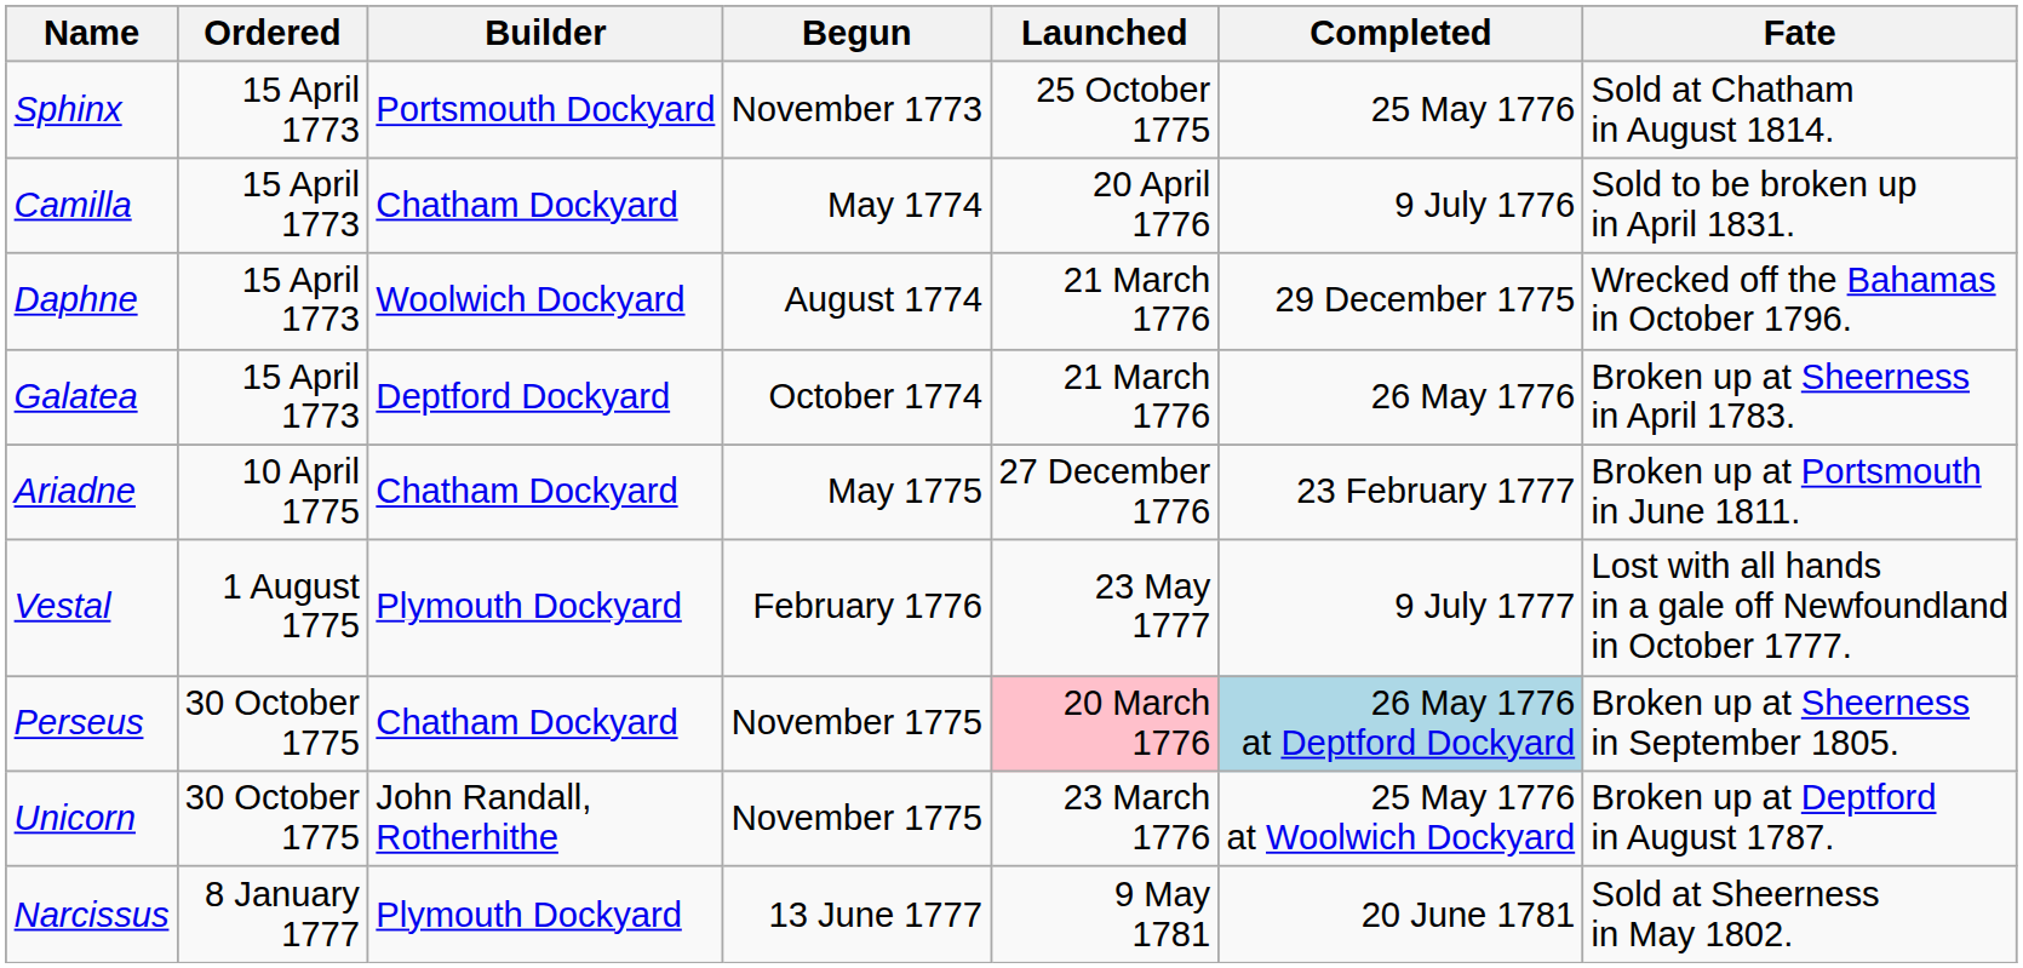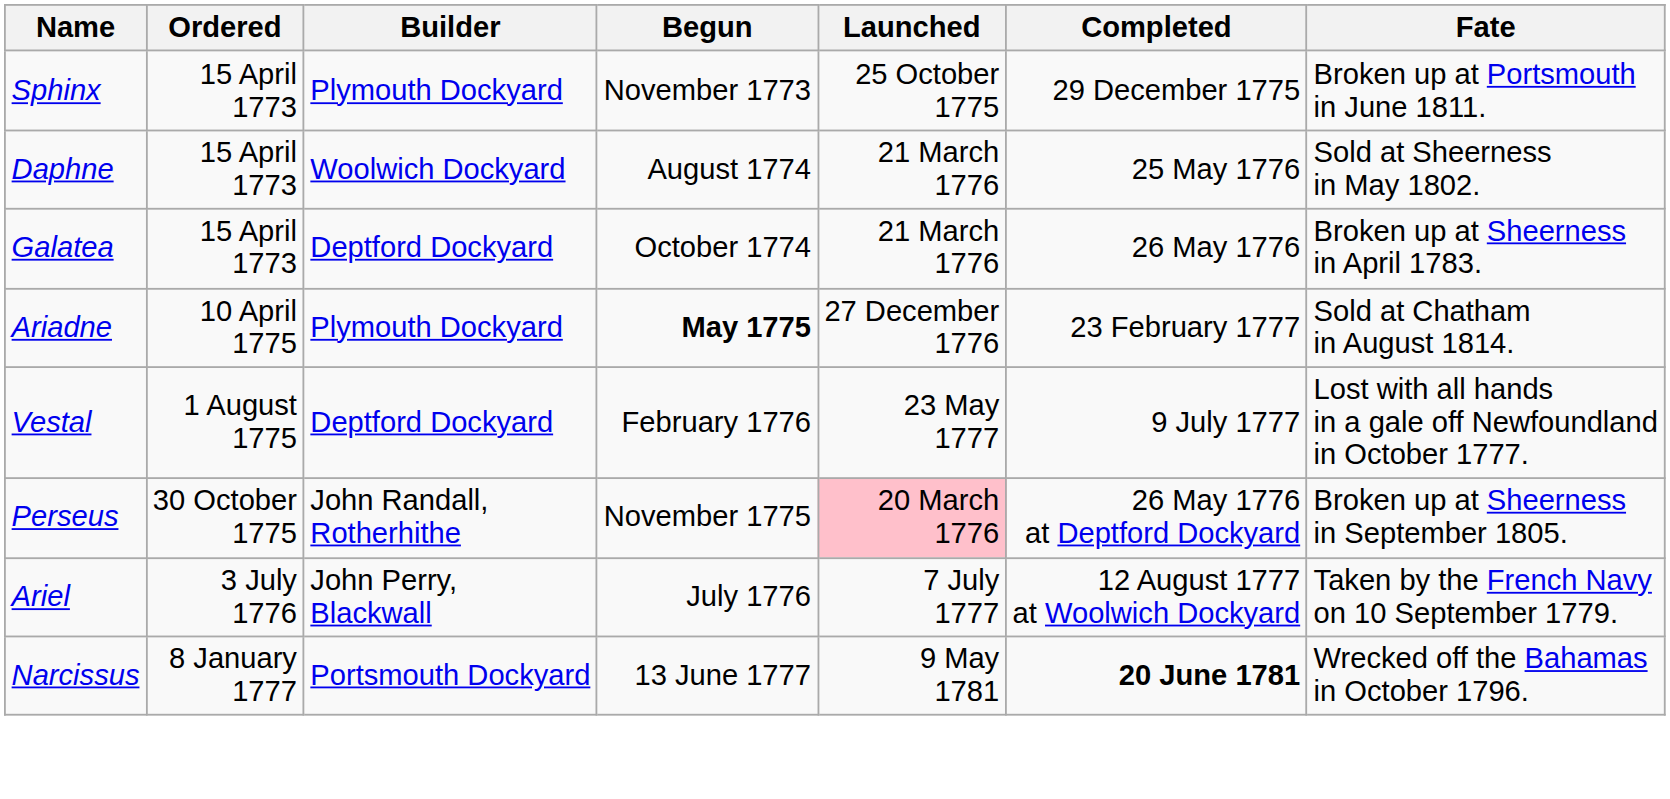Sphinx | Builder: Portsmouth Dockyard -> Plymouth Dockyard
Sphinx | Completed: 25 May 1776 -> 29 December 1775
Sphinx | Fate: Sold at Chatham in August 1814. -> Broken up at Portsmouth in June 1811.
- row: Camilla | 15 April 1773 | Chatham Dockyard | May 1774 | 20 April 1776 | 9 July 1776 | Sold to be broken up in April 1831.
Daphne | Completed: 29 December 1775 -> 25 May 1776
Daphne | Fate: Wrecked off the Bahamas in October 1796. -> Sold at Sheerness in May 1802.
Ariadne | Builder: Chatham Dockyard -> Plymouth Dockyard
Ariadne | Begun: normal -> bold
Ariadne | Fate: Broken up at Portsmouth in June 1811. -> Sold at Chatham in August 1814.
Vestal | Builder: Plymouth Dockyard -> Deptford Dockyard
Perseus | Builder: Chatham Dockyard -> John Randall, Rotherhithe
Perseus | Completed: lightblue background -> no background
- row: Unicorn | 30 October 1775 | John Randall, Rotherhithe | November 1775 | 23 March 1776 | 25 May 1776 at Woolwich Dockyard | Broken up at Deptford in August 1787.
+ row: Ariel | 3 July 1776 | John Perry, Blackwall | July 1776 | 7 July 1777 | 12 August 1777 at Woolwich Dockyard | Taken by the French Navy on 10 September 1779.
Narcissus | Builder: Plymouth Dockyard -> Portsmouth Dockyard
Narcissus | Completed: normal -> bold
Narcissus | Fate: Sold at Sheerness in May 1802. -> Wrecked off the Bahamas in October 1796.
